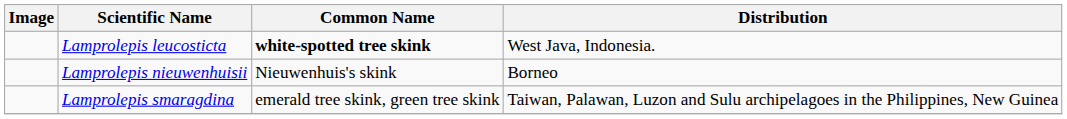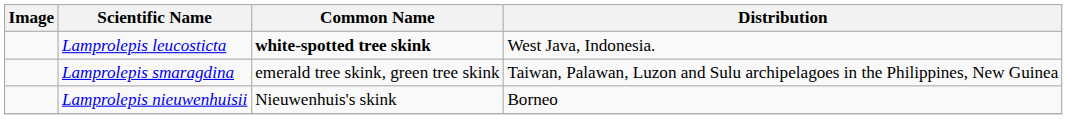rows swapped: Lamprolepis nieuwenhuisii <-> Lamprolepis smaragdina
